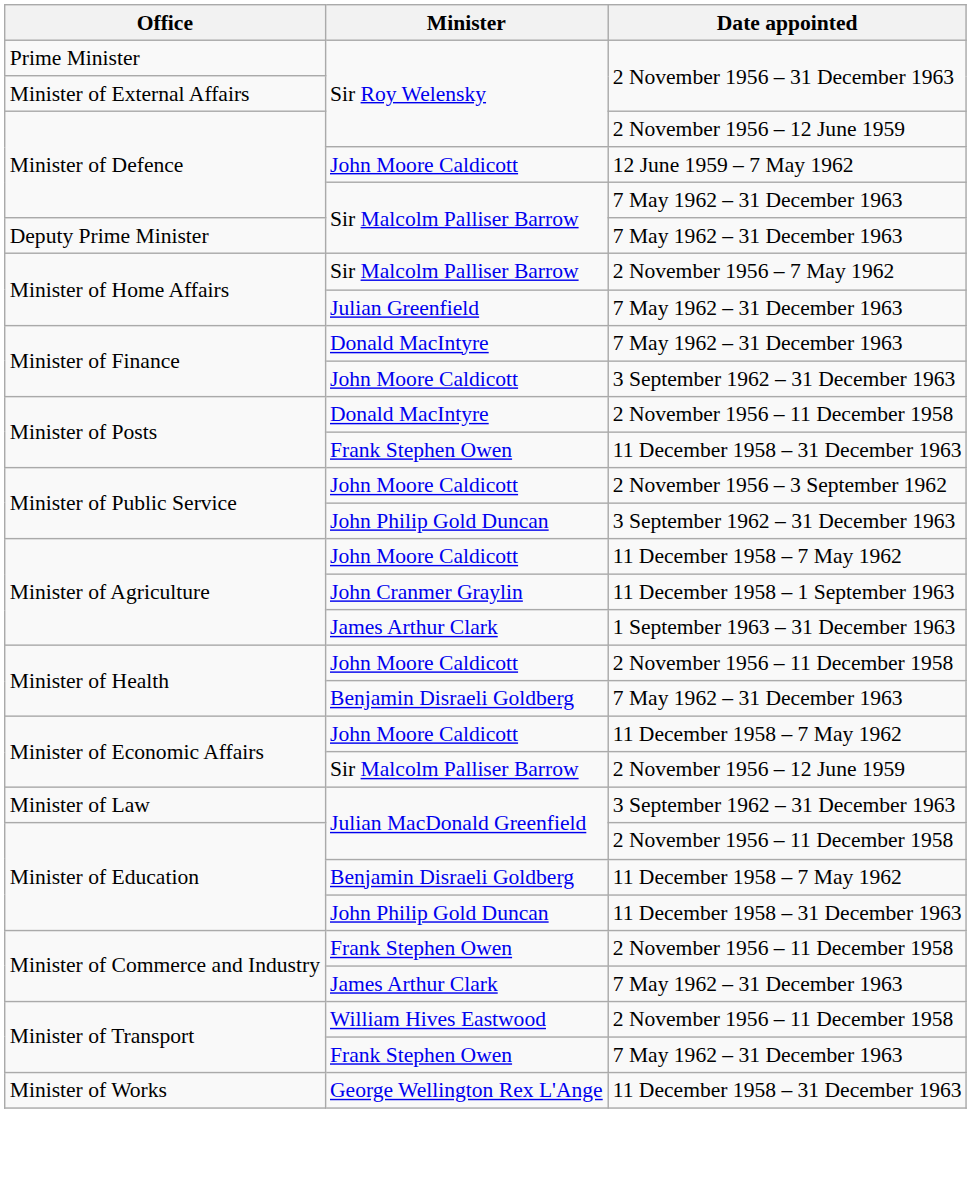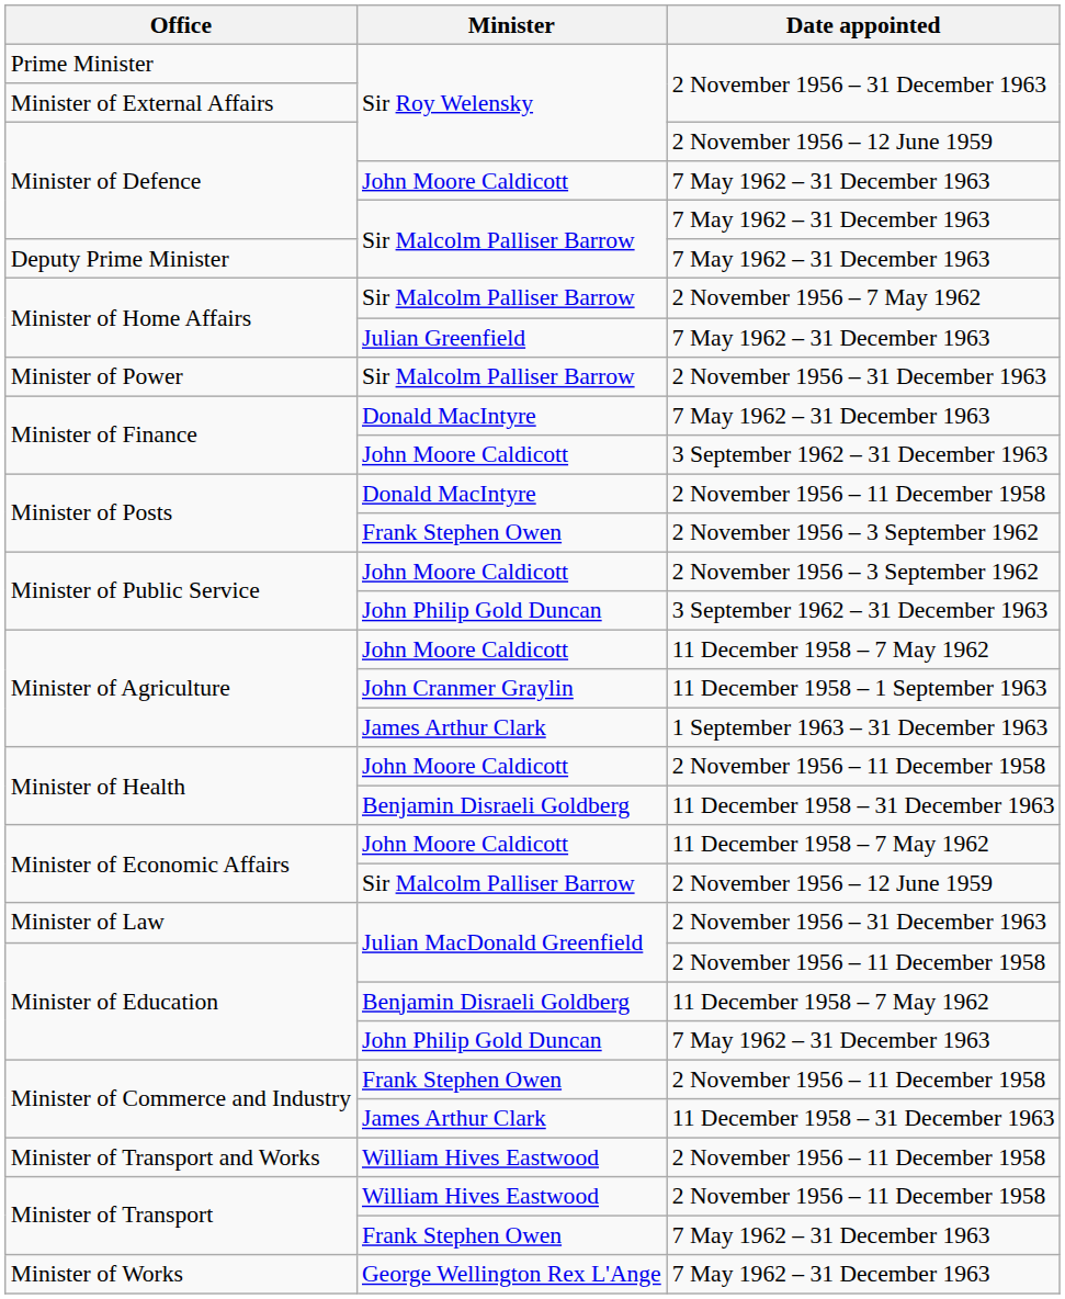Minister of Defence / John Moore Caldicott | Date appointed: 12 June 1959 – 7 May 1962 -> 7 May 1962 – 31 December 1963
+ row: Minister of Power | Sir Malcolm Palliser Barrow | 2 November 1956 – 31 December 1963
Minister of Posts / Frank Stephen Owen | Date appointed: 11 December 1958 – 31 December 1963 -> 2 November 1956 – 3 September 1962
Minister of Health / Benjamin Disraeli Goldberg | Date appointed: 7 May 1962 – 31 December 1963 -> 11 December 1958 – 31 December 1963
Minister of Law | Date appointed: 3 September 1962 – 31 December 1963 -> 2 November 1956 – 31 December 1963
Minister of Education / John Philip Gold Duncan | Date appointed: 11 December 1958 – 31 December 1963 -> 7 May 1962 – 31 December 1963
Minister of Commerce and Industry / James Arthur Clark | Date appointed: 7 May 1962 – 31 December 1963 -> 11 December 1958 – 31 December 1963
+ row: Minister of Transport and Works | William Hives Eastwood | 2 November 1956 – 11 December 1958
Minister of Works | Date appointed: 11 December 1958 – 31 December 1963 -> 7 May 1962 – 31 December 1963
